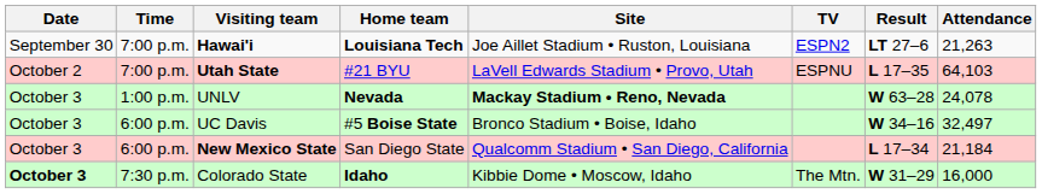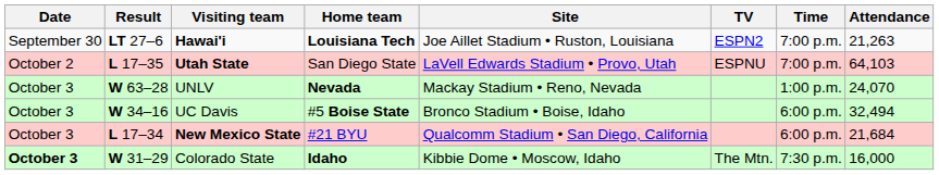columns swapped: Time <-> Result
Utah State | Home team: #21 BYU -> San Diego State
UNLV | Site: bold -> normal
UNLV | Attendance: 24,078 -> 24,070
UC Davis | Attendance: 32,497 -> 32,494
New Mexico State | Home team: San Diego State -> #21 BYU
New Mexico State | Attendance: 21,184 -> 21,684
